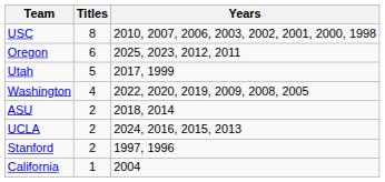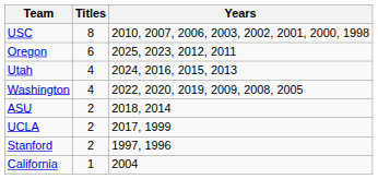Utah | Titles: 5 -> 4
Utah | Years: 2017, 1999 -> 2024, 2016, 2015, 2013
UCLA | Years: 2024, 2016, 2015, 2013 -> 2017, 1999
